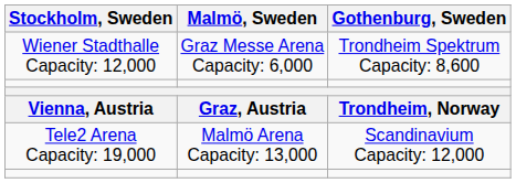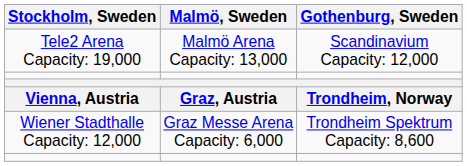rows swapped: Tele2 Arena Capacity: 19,000 <-> Wiener Stadthalle Capacity: 12,000
